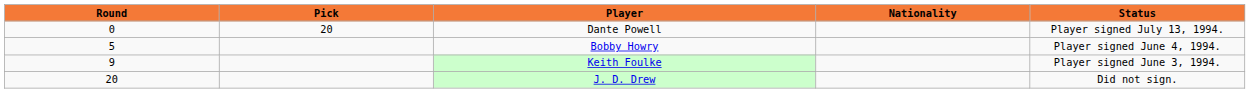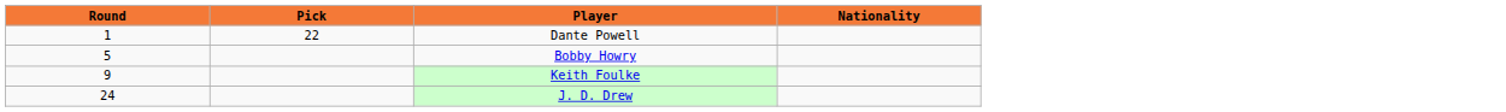- column: Status | Player signed July 13, 1994. | Player signed June 4, 1994. | Player signed June 3, 1994. | Did not sign.
Dante Powell | Round: 0 -> 1
Dante Powell | Pick: 20 -> 22
J. D. Drew | Round: 20 -> 24
